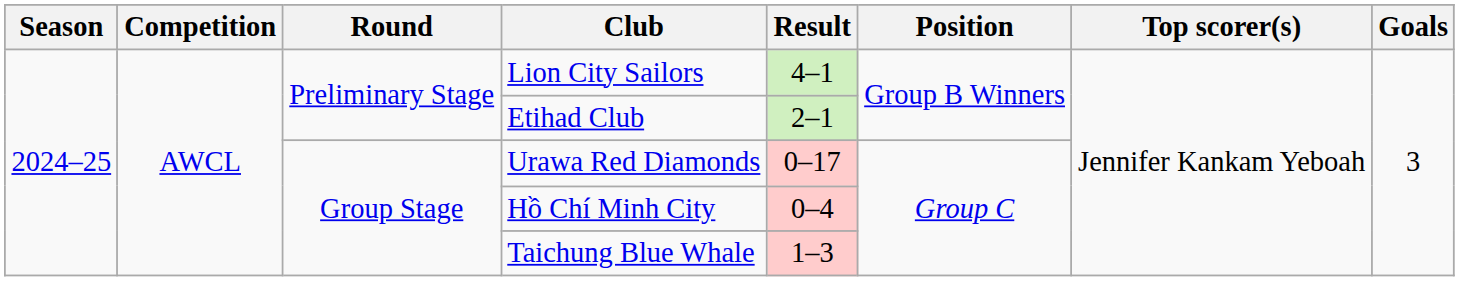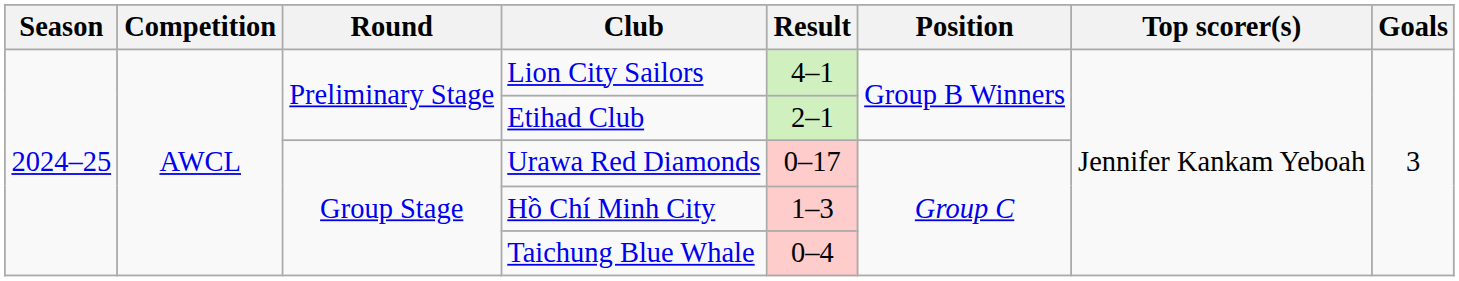Hồ Chí Minh City | Result: 0–4 -> 1–3
Taichung Blue Whale | Result: 1–3 -> 0–4
